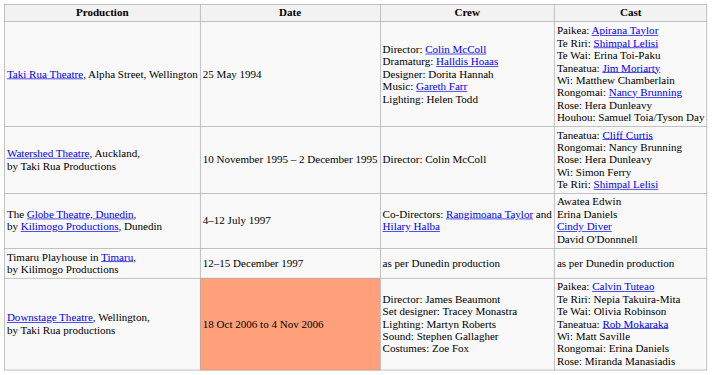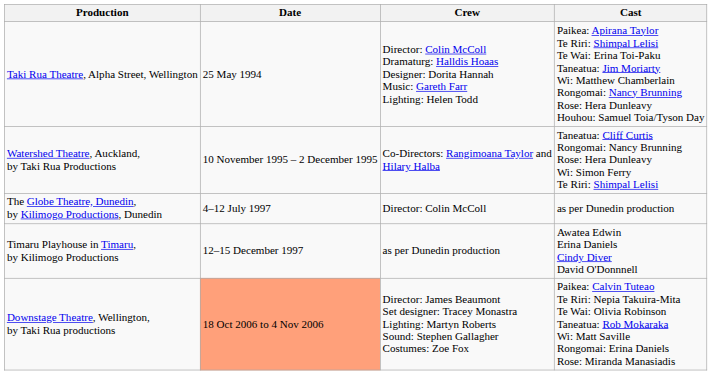Watershed Theatre, Auckland, by Taki Rua Productions | Crew: Director: Colin McColl -> Co-Directors: Rangimoana Taylor and Hilary Halba
The Globe Theatre, Dunedin, by Kilimogo Productions, Dunedin | Crew: Co-Directors: Rangimoana Taylor and Hilary Halba -> Director: Colin McColl
The Globe Theatre, Dunedin, by Kilimogo Productions, Dunedin | Cast: Awatea Edwin Erina Daniels Cindy Diver David O'Donnnell -> as per Dunedin production
Timaru Playhouse in Timaru, by Kilimogo Productions | Cast: as per Dunedin production -> Awatea Edwin Erina Daniels Cindy Diver David O'Donnnell
